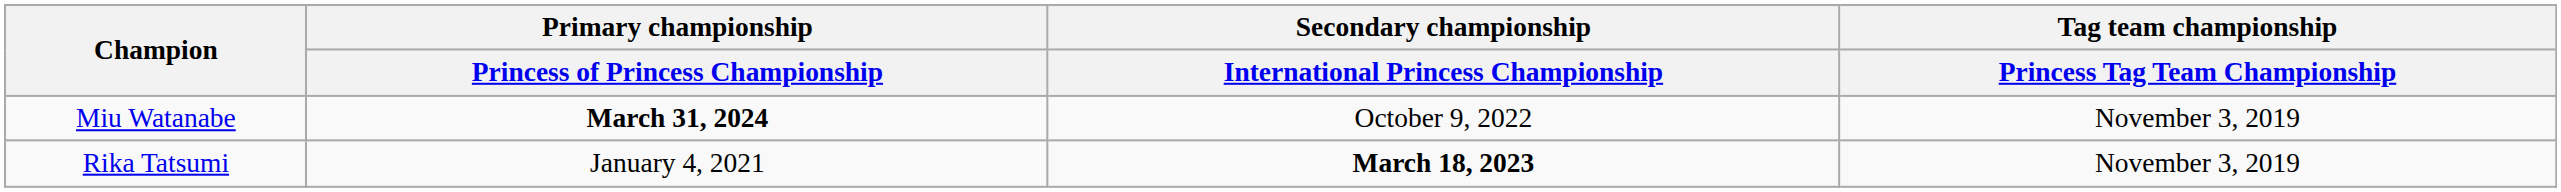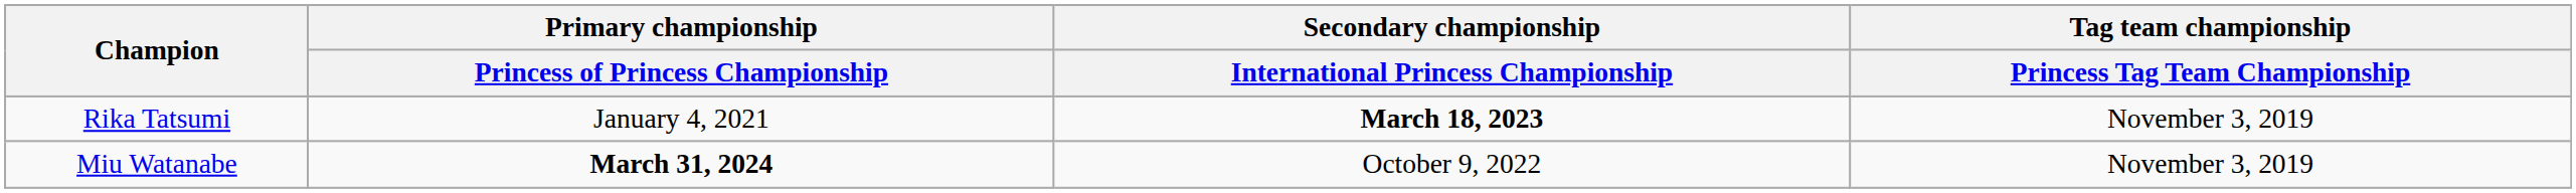rows swapped: Rika Tatsumi <-> Miu Watanabe
